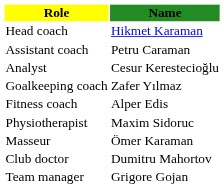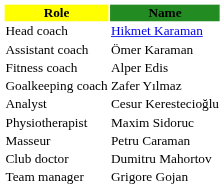Assistant coach | Name: Petru Caraman -> Ömer Karaman
rows swapped: Fitness coach <-> Analyst
Masseur | Name: Ömer Karaman -> Petru Caraman
